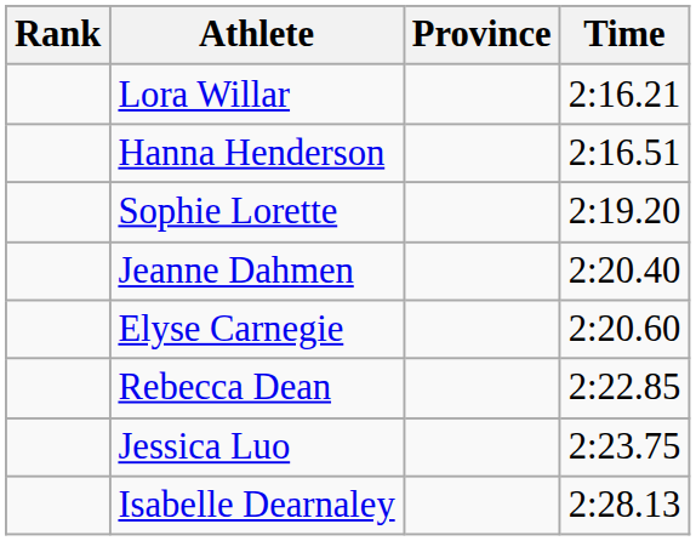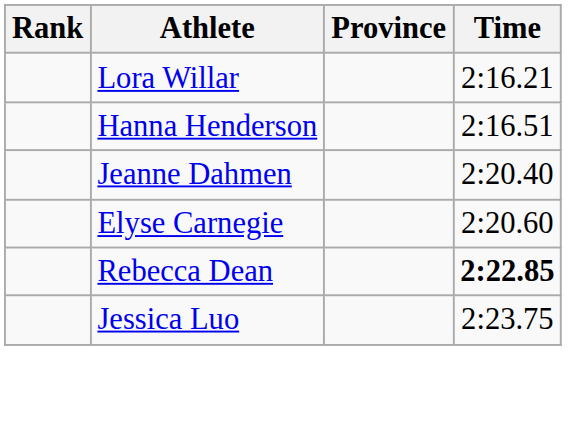- row: Sophie Lorette | 2:19.20
Rebecca Dean | Time: normal -> bold
- row: Isabelle Dearnaley | 2:28.13
